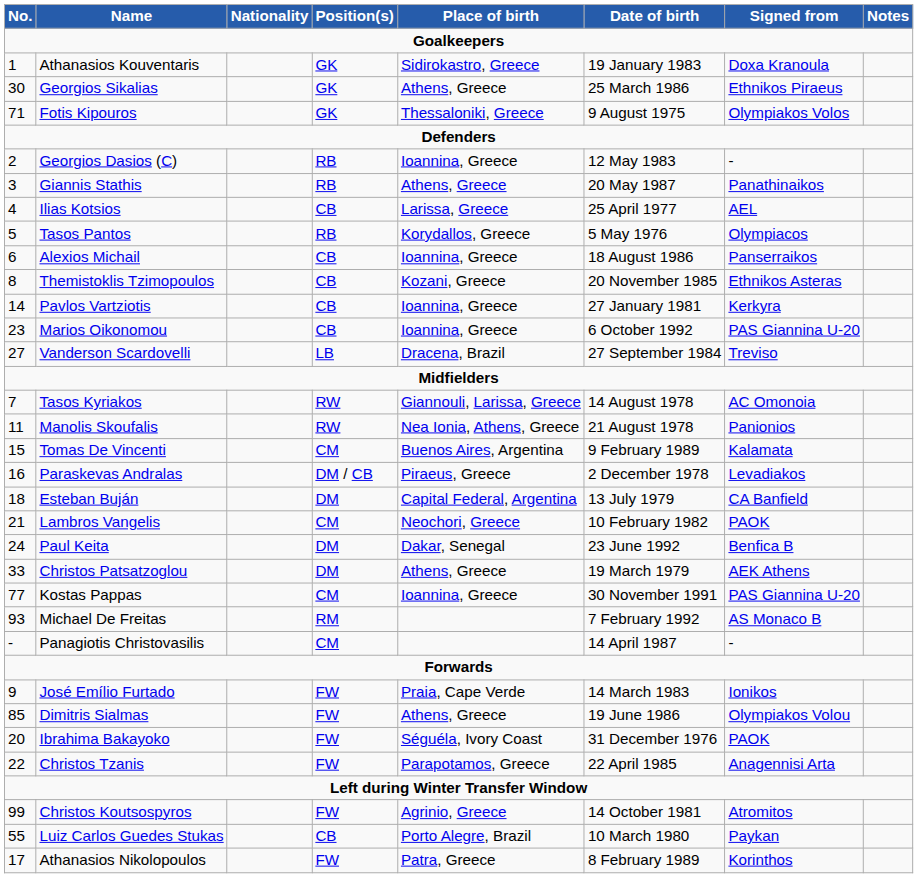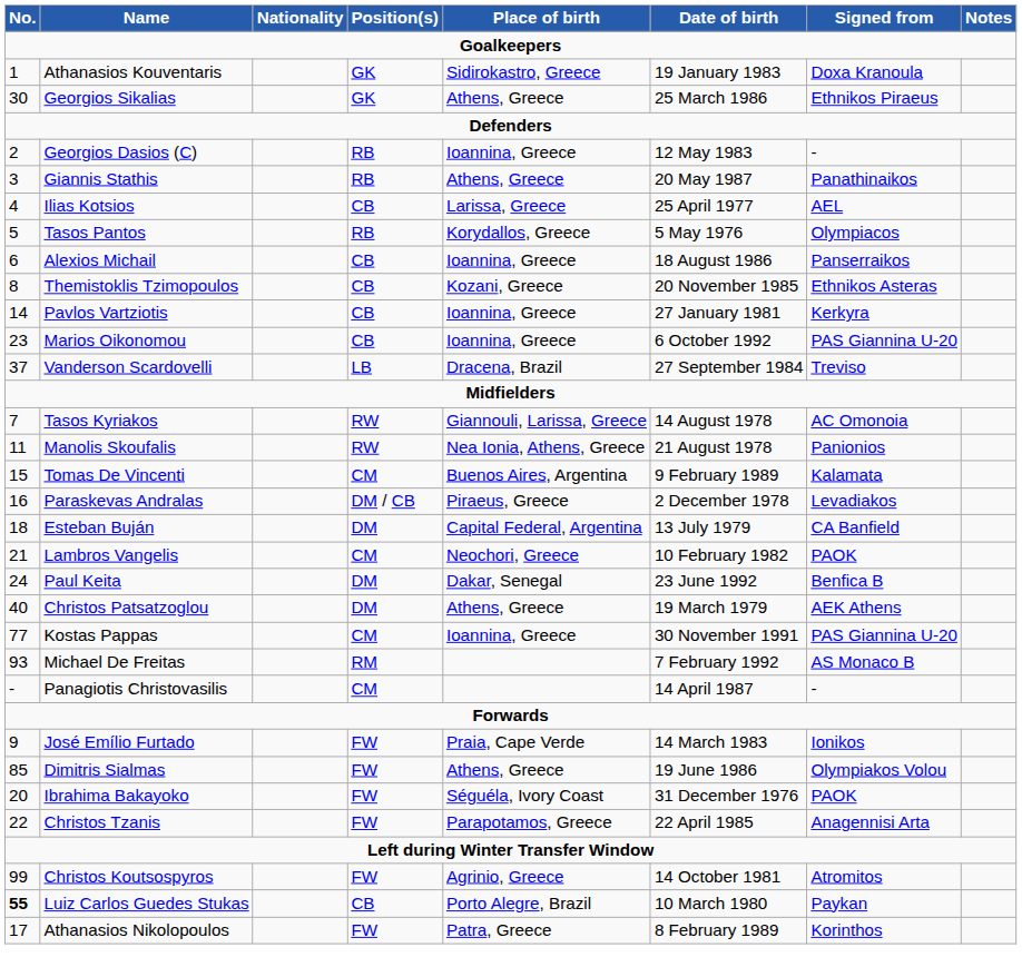- row: 71 | Fotis Kipouros | GK | Thessaloniki, Greece | 9 August 1975 | Olympiakos Volos
Vanderson Scardovelli | No.: 27 -> 37
Christos Patsatzoglou | No.: 33 -> 40
Luiz Carlos Guedes Stukas | No.: normal -> bold
